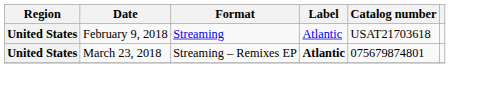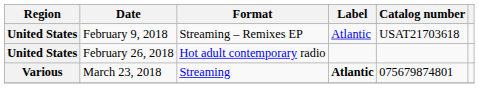February 9, 2018 | Format: Streaming -> Streaming – Remixes EP
+ row: United States | February 26, 2018 | Hot adult contemporary radio
March 23, 2018 | Region: United States -> Various
March 23, 2018 | Format: Streaming – Remixes EP -> Streaming
